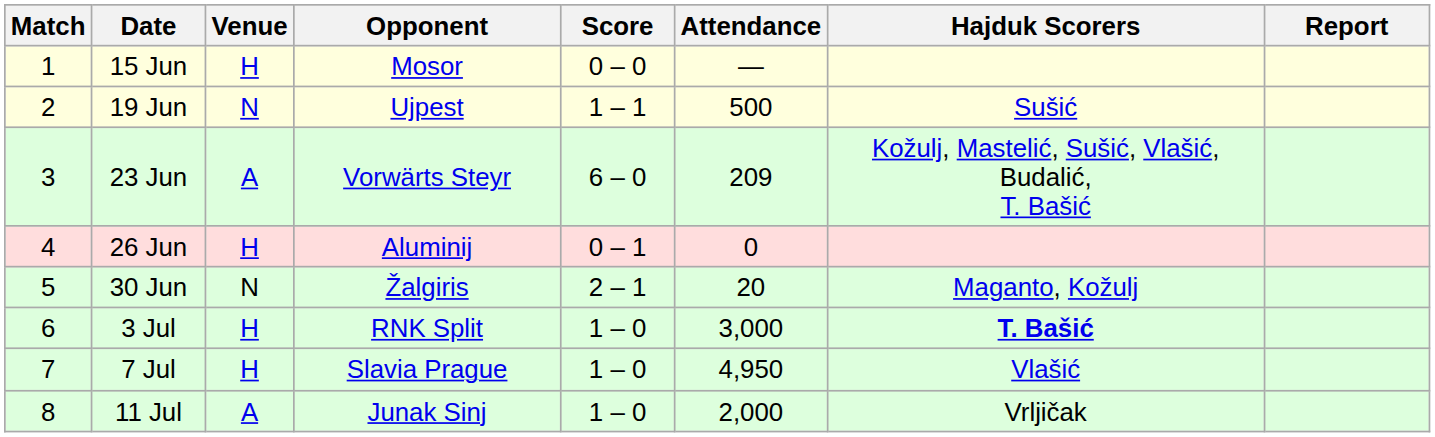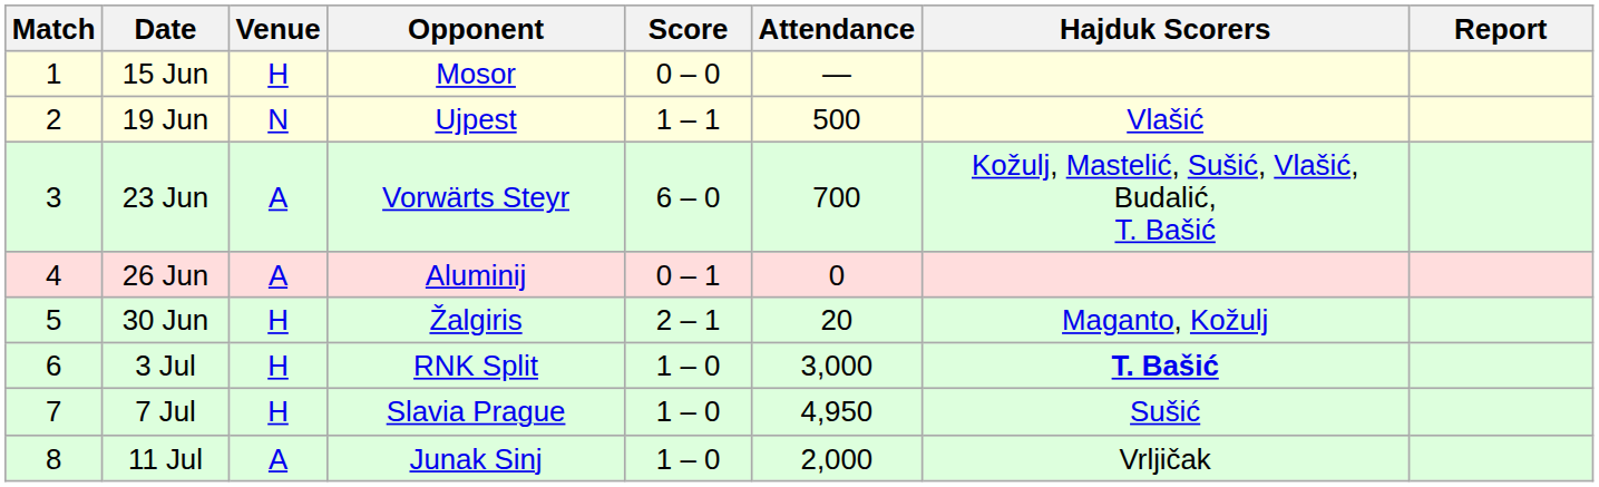19 Jun | Hajduk Scorers: Sušić -> Vlašić
23 Jun | Attendance: 209 -> 700
26 Jun | Venue: H -> A
30 Jun | Venue: N -> H
7 Jul | Hajduk Scorers: Vlašić -> Sušić
